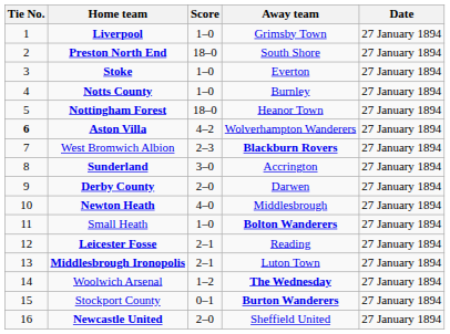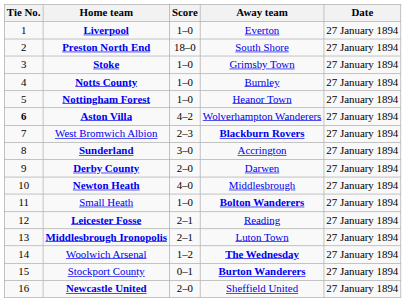Liverpool | Away team: Grimsby Town -> Everton
Stoke | Away team: Everton -> Grimsby Town
Nottingham Forest | Score: 18–0 -> 1–0
